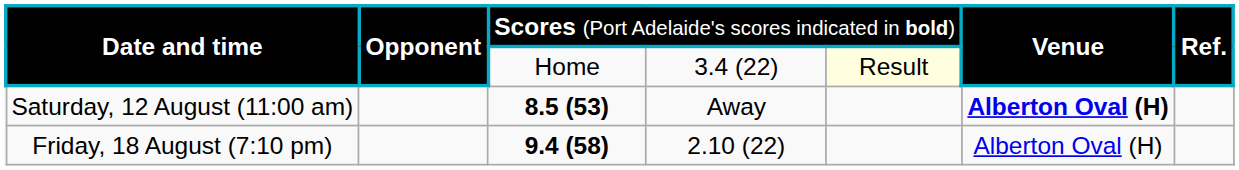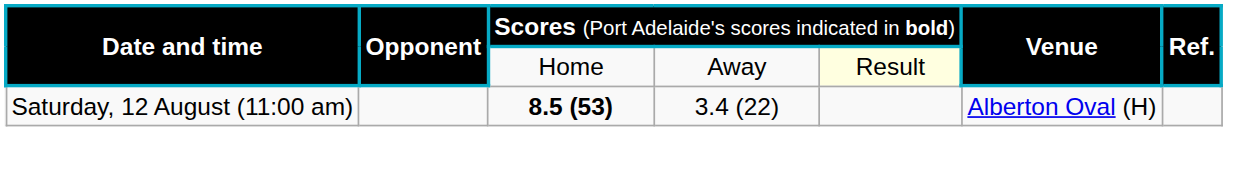Date and time / Home | column 4: 3.4 (22) -> Away
Saturday, 12 August (11:00 am) | column 4: Away -> 3.4 (22)
Saturday, 12 August (11:00 am) | column 6: bold -> normal
- row: Friday, 18 August (7:10 pm) | 9.4 (58) | 2.10 (22) | Alberton Oval (H)
